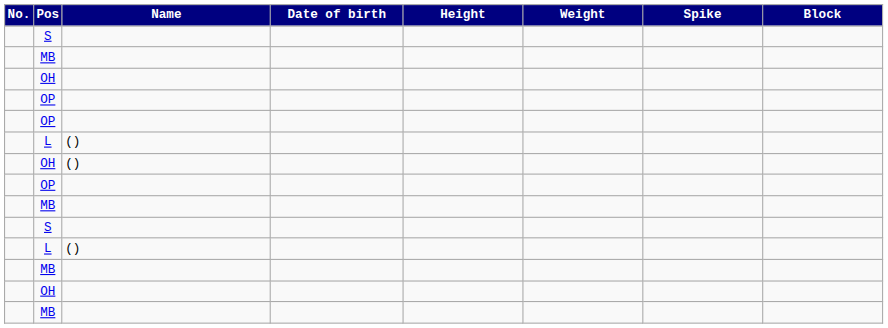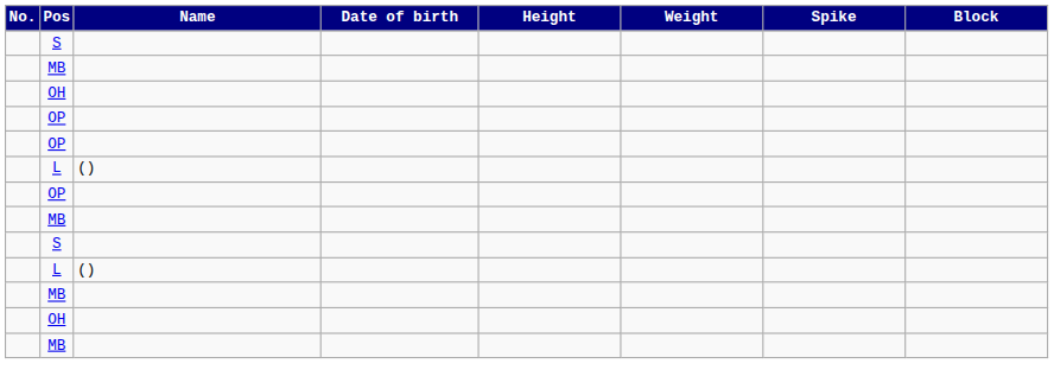- row: OH | ()
